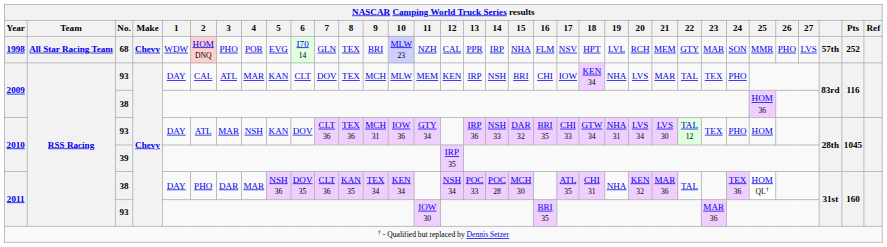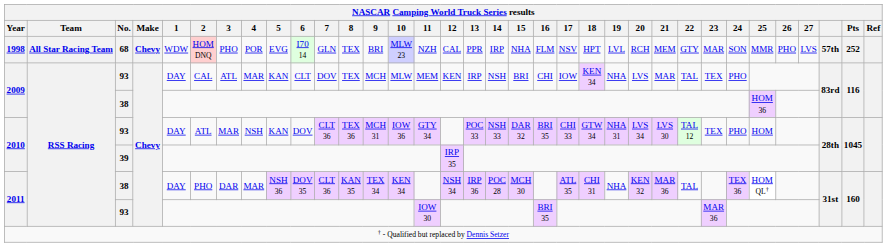2010 / 93 | 13: IRP 36 -> POC 33
2011 / 38 | 13: POC 33 -> IRP 36
